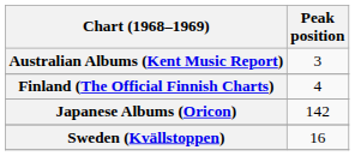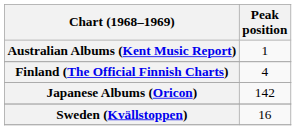Australian Albums (Kent Music Report) | Peak position: 3 -> 1
